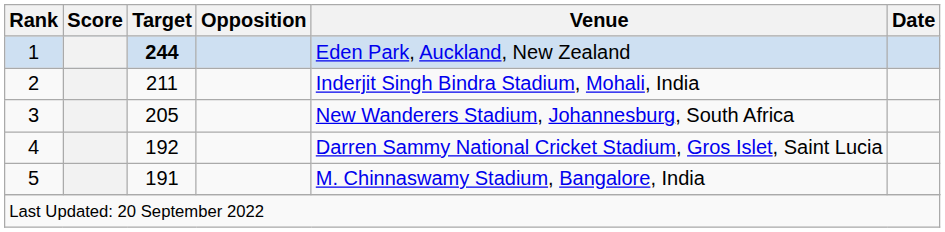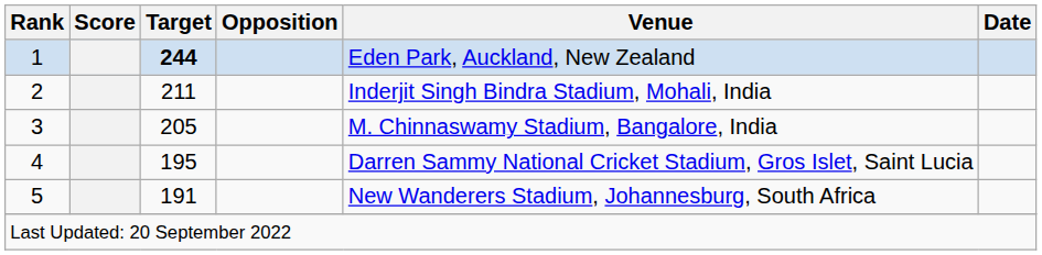3 | Venue: New Wanderers Stadium, Johannesburg, South Africa -> M. Chinnaswamy Stadium, Bangalore, India
4 | Target: 192 -> 195
5 | Venue: M. Chinnaswamy Stadium, Bangalore, India -> New Wanderers Stadium, Johannesburg, South Africa
